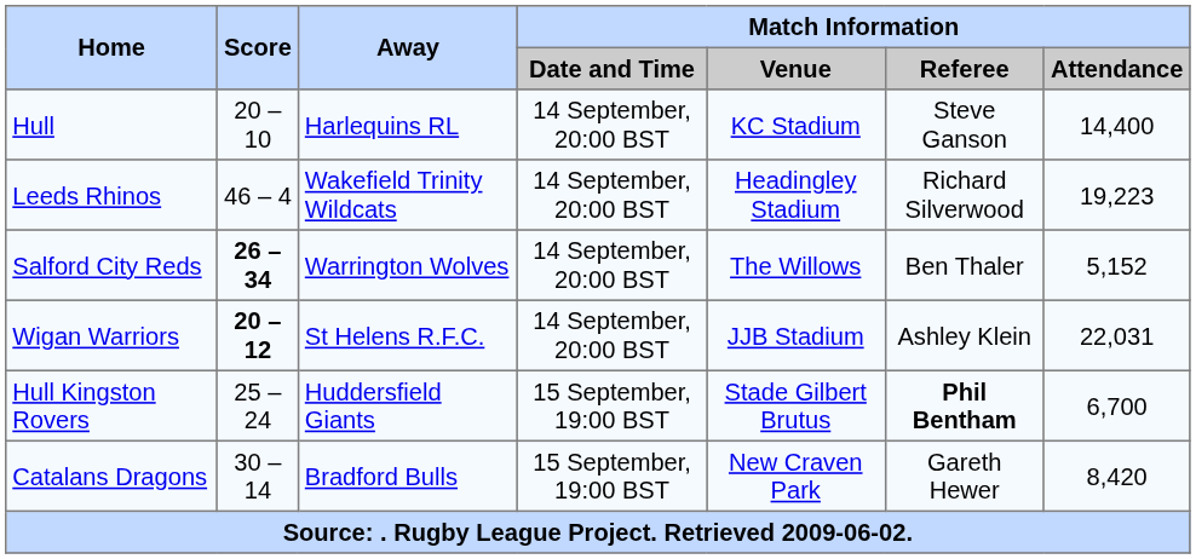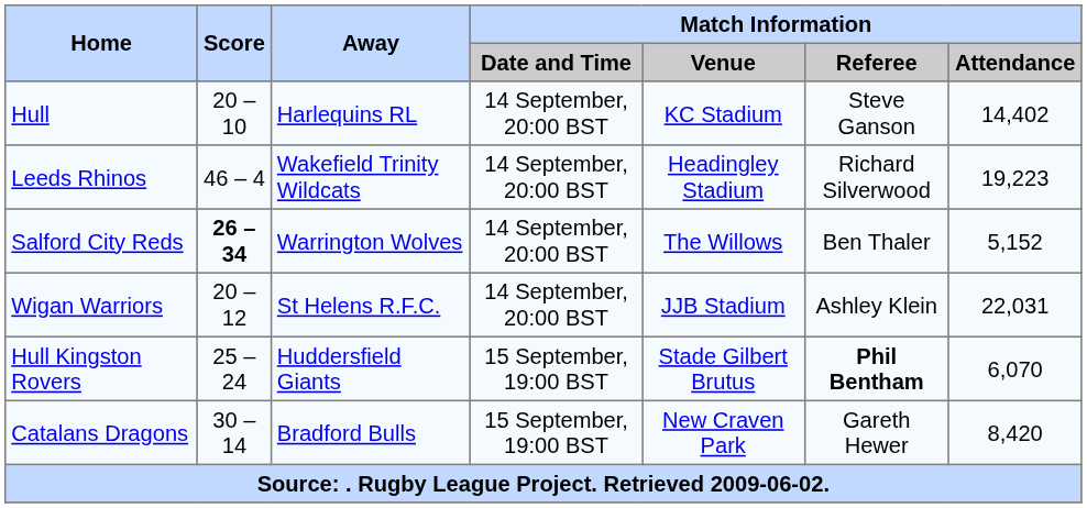Hull | Match Information / Attendance: 14,400 -> 14,402
Wigan Warriors | Score: bold -> normal
Hull Kingston Rovers | Match Information / Attendance: 6,700 -> 6,070
